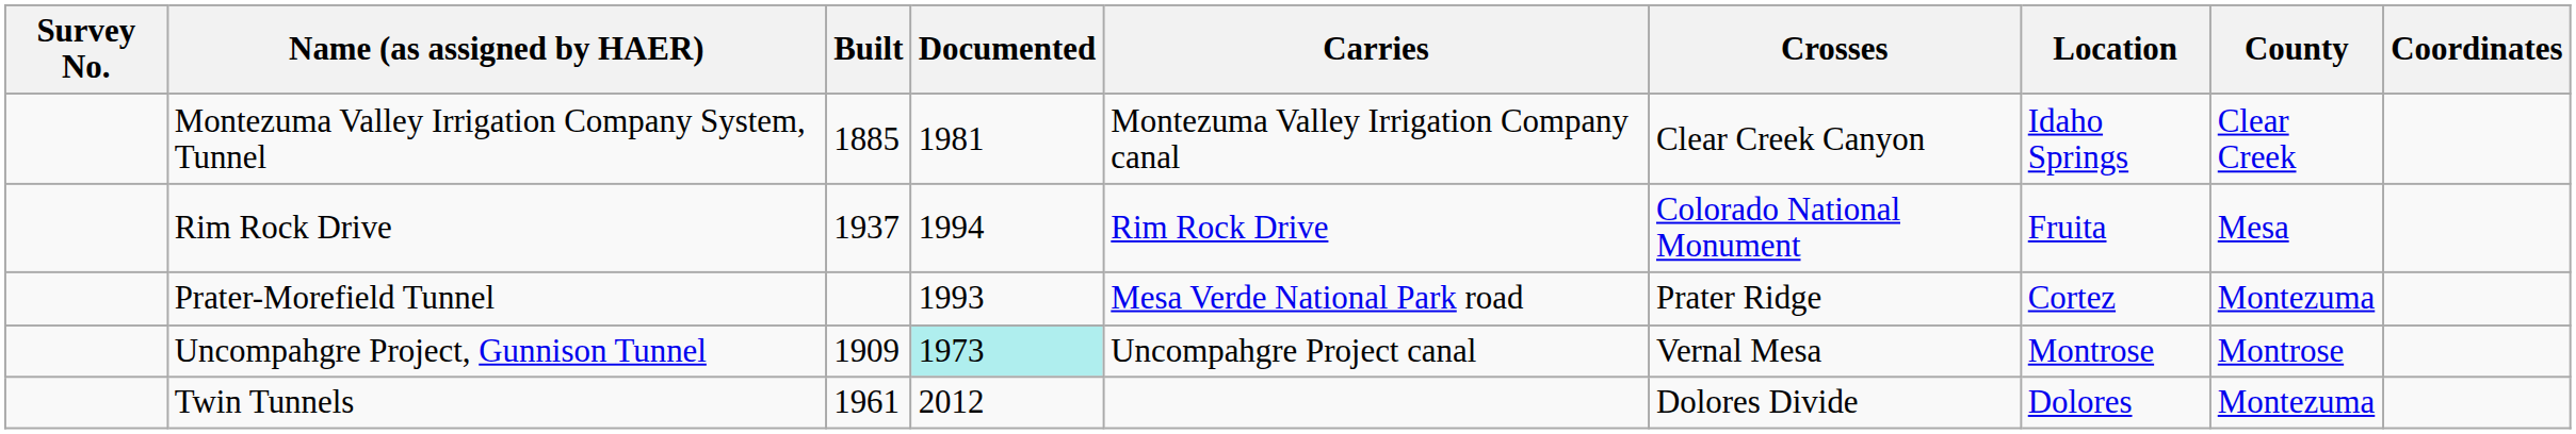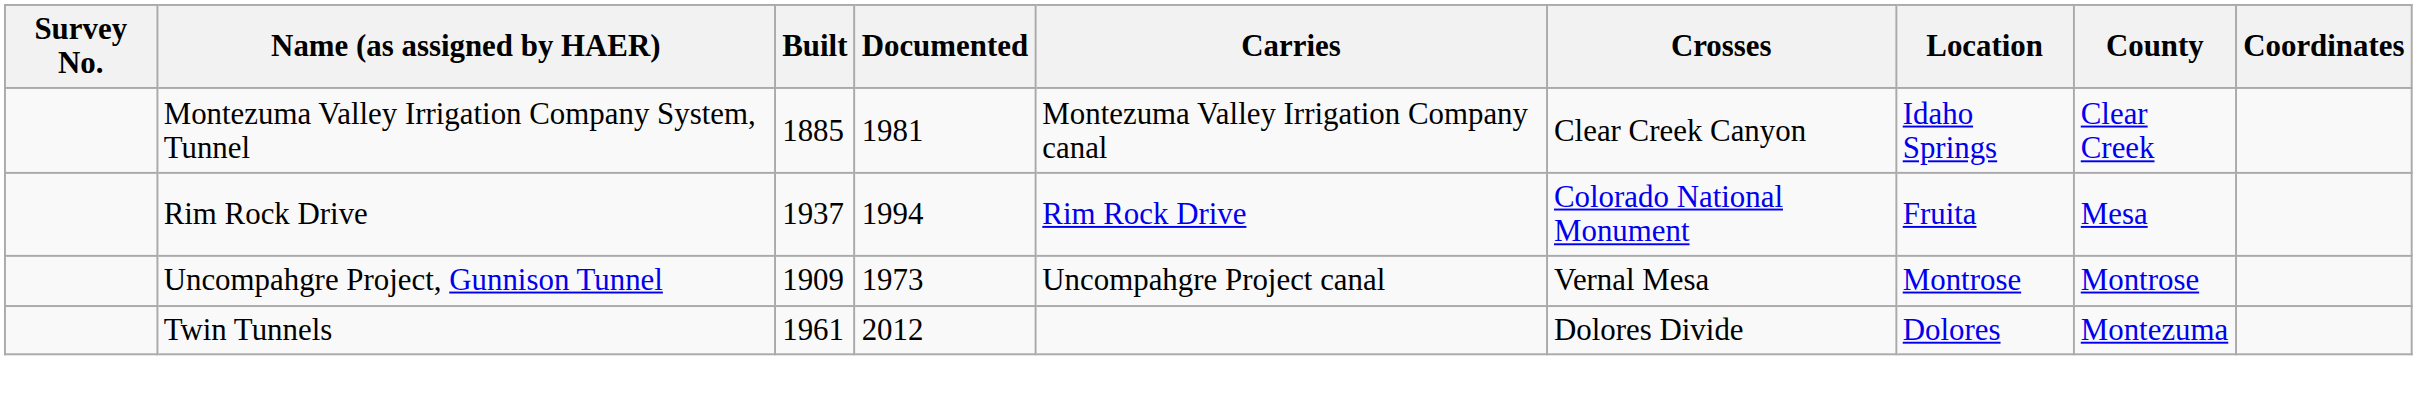- row: Prater-Morefield Tunnel | 1993 | Mesa Verde National Park road | Prater Ridge | Cortez | Montezuma
Uncompahgre Project, Gunnison Tunnel | Documented: paleturquoise background -> no background
